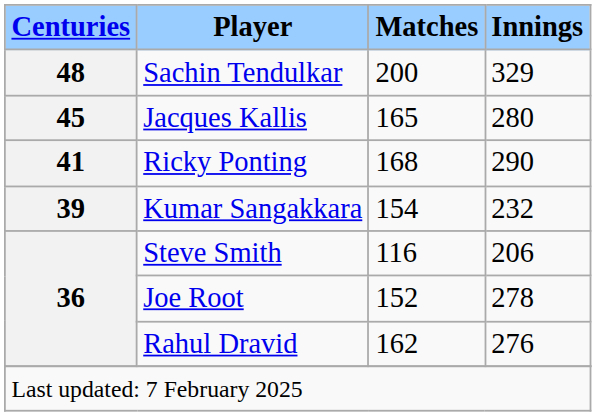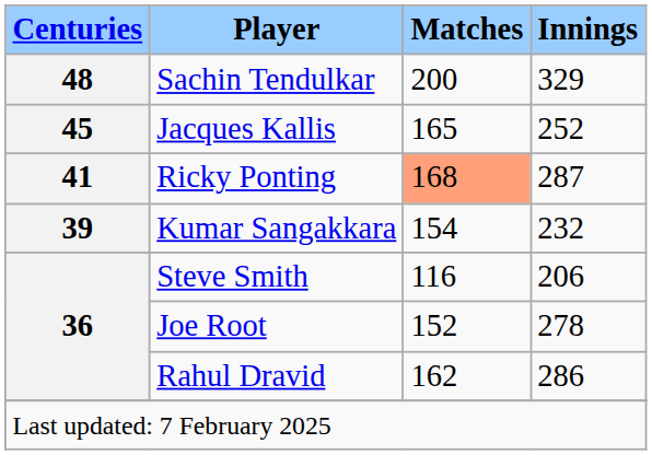Jacques Kallis | Innings: 280 -> 252
Ricky Ponting | Matches: no background -> lightsalmon background
Ricky Ponting | Innings: 290 -> 287
Rahul Dravid | Innings: 276 -> 286
